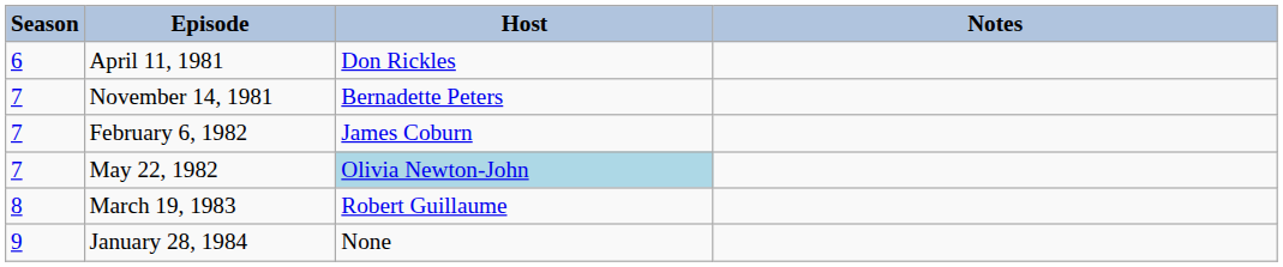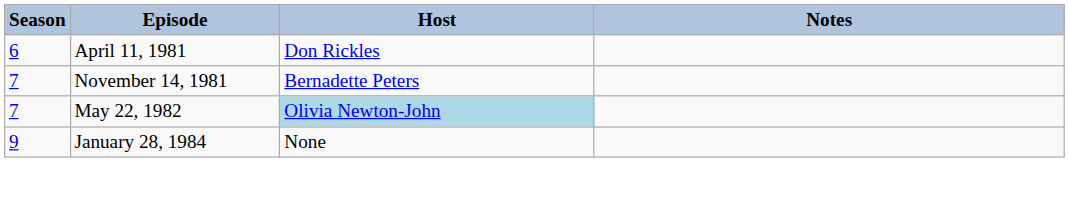- row: 7 | February 6, 1982 | James Coburn
- row: 8 | March 19, 1983 | Robert Guillaume
